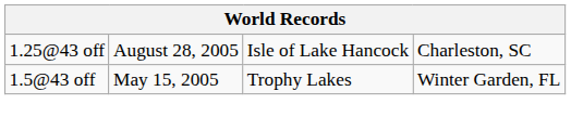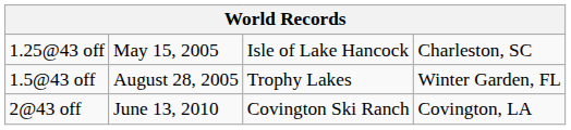1.25@43 off | column 2: August 28, 2005 -> May 15, 2005
1.5@43 off | column 2: May 15, 2005 -> August 28, 2005
+ row: 2@43 off | June 13, 2010 | Covington Ski Ranch | Covington, LA
